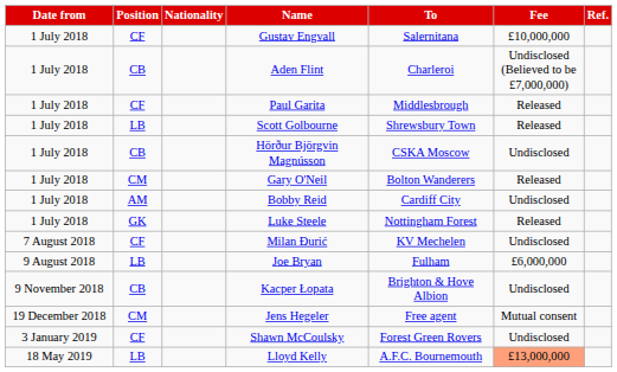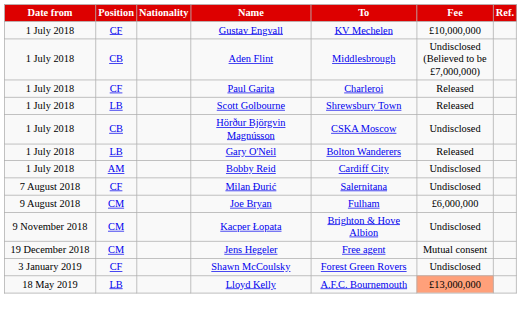Gustav Engvall | To: Salernitana -> KV Mechelen
Aden Flint | To: Charleroi -> Middlesbrough
Paul Garita | To: Middlesbrough -> Charleroi
Gary O'Neil | Position: CM -> LB
- row: 1 July 2018 | GK | Luke Steele | Nottingham Forest | Released
Milan Đurić | To: KV Mechelen -> Salernitana
Joe Bryan | Position: LB -> CM
Kacper Łopata | Position: CB -> CM
